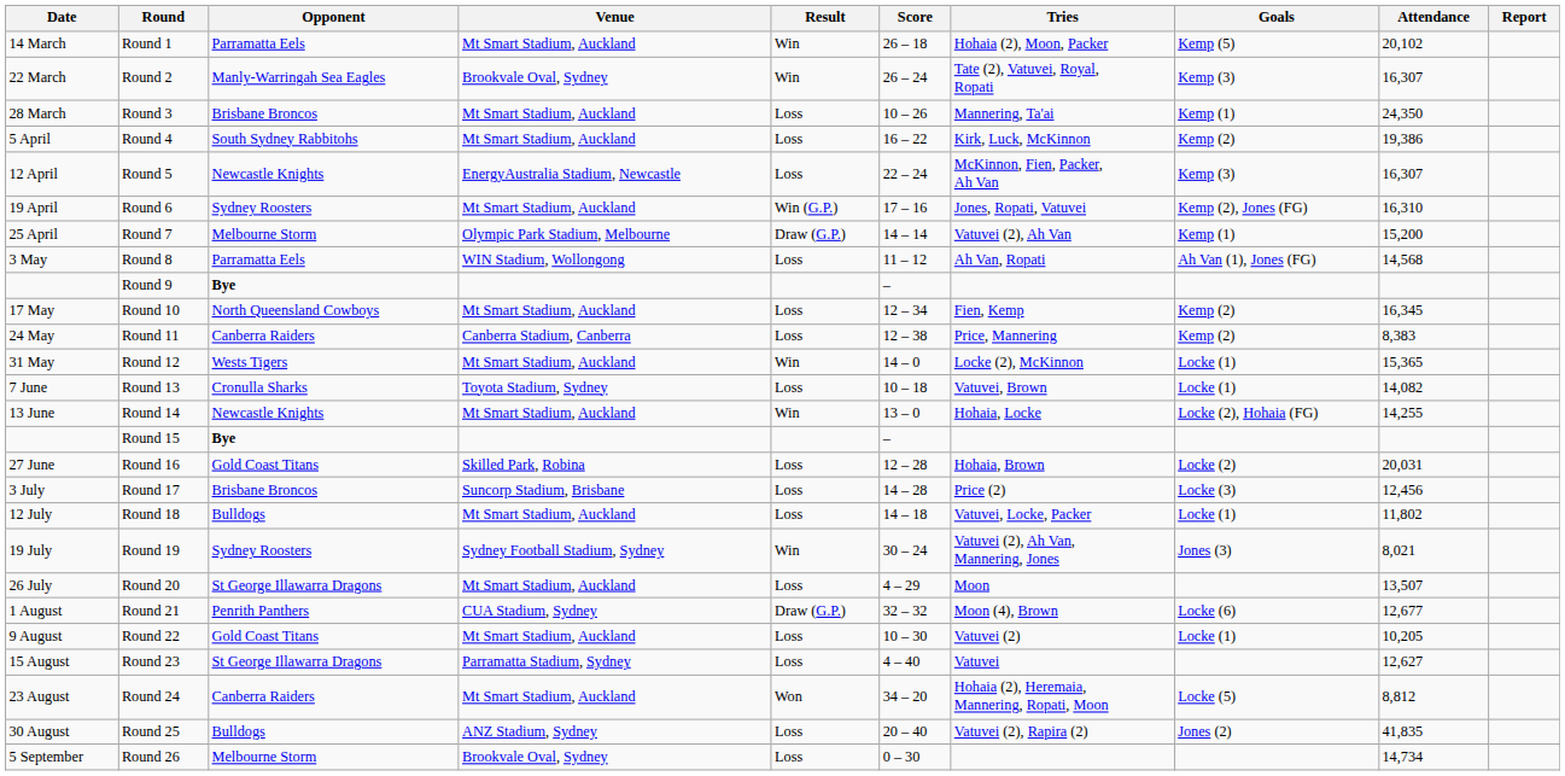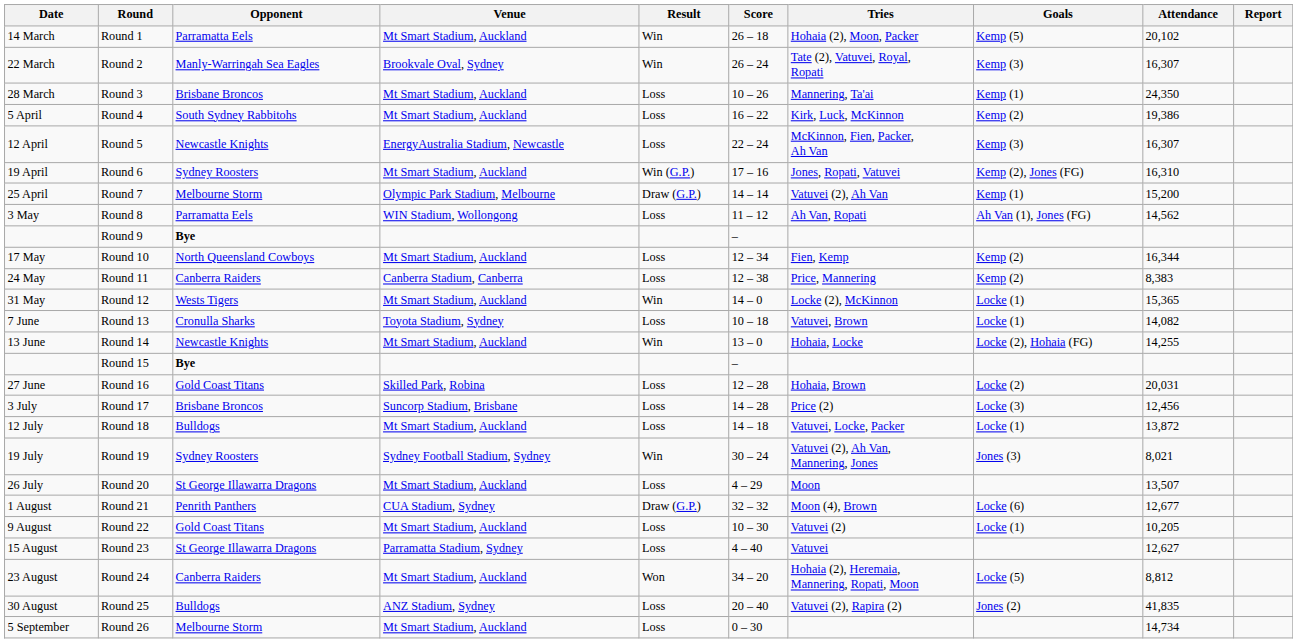Round 8 | Attendance: 14,568 -> 14,562
Round 10 | Attendance: 16,345 -> 16,344
Round 18 | Attendance: 11,802 -> 13,872
Round 26 | Venue: Brookvale Oval, Sydney -> Mt Smart Stadium, Auckland
